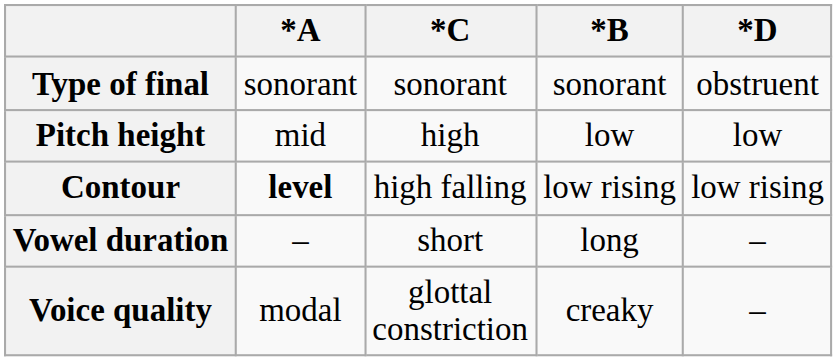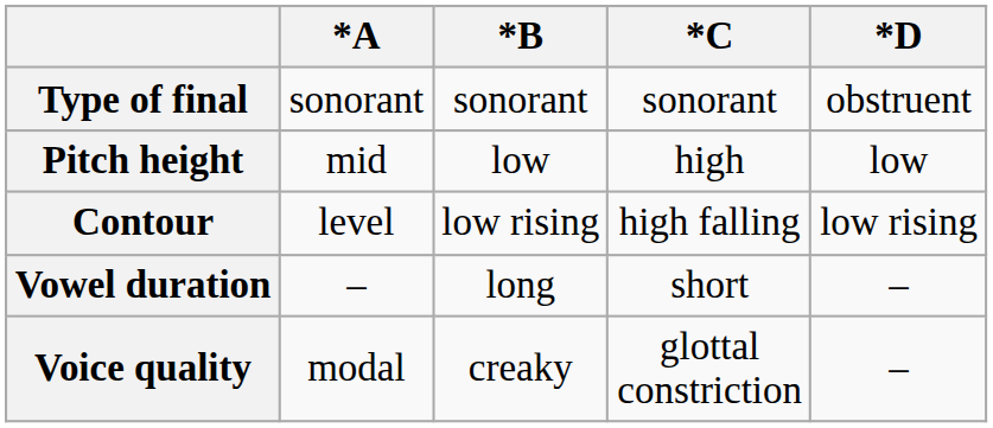columns swapped: *B <-> *C
Contour | *A: bold -> normal
